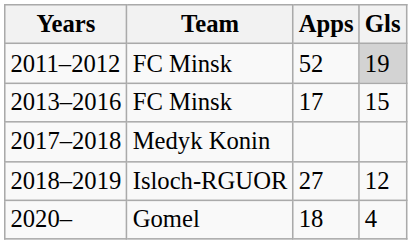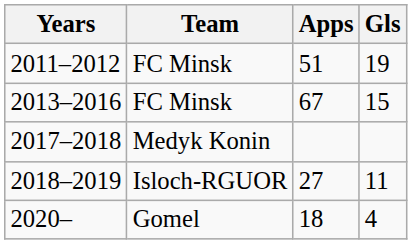2011–2012 | Apps: 52 -> 51
2011–2012 | Gls: lightgrey background -> no background
2013–2016 | Apps: 17 -> 67
2018–2019 | Gls: 12 -> 11
